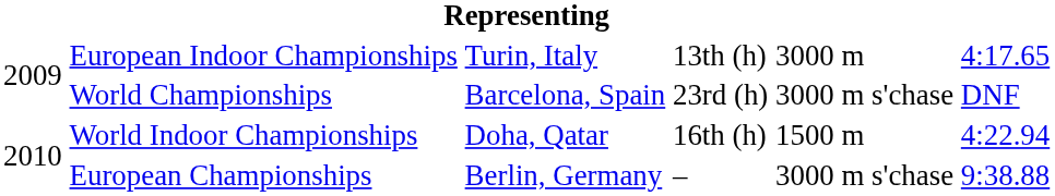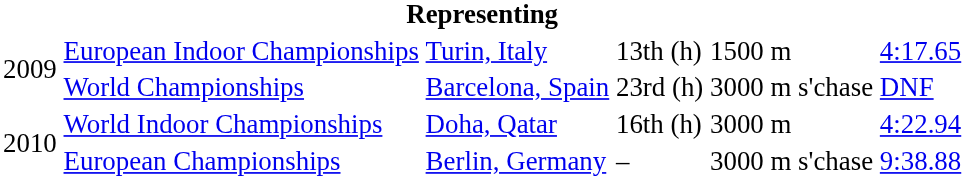European Indoor Championships | column 5: 3000 m -> 1500 m
World Indoor Championships | column 5: 1500 m -> 3000 m
